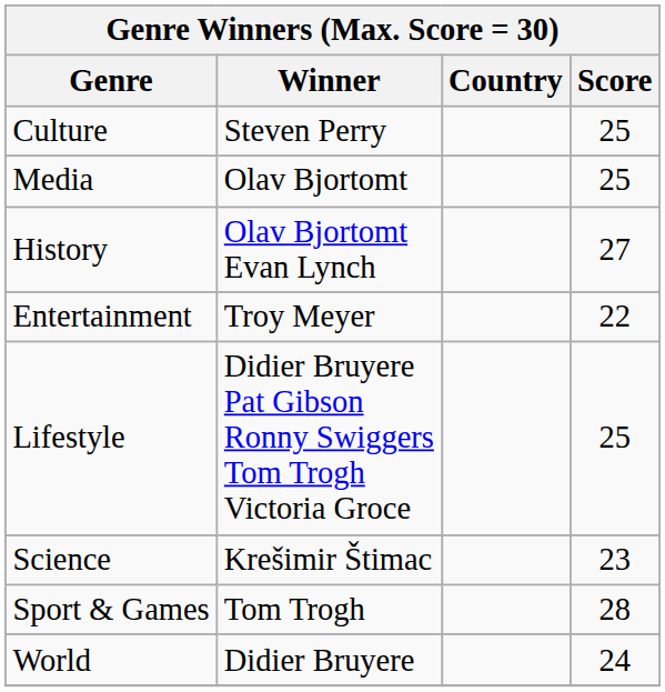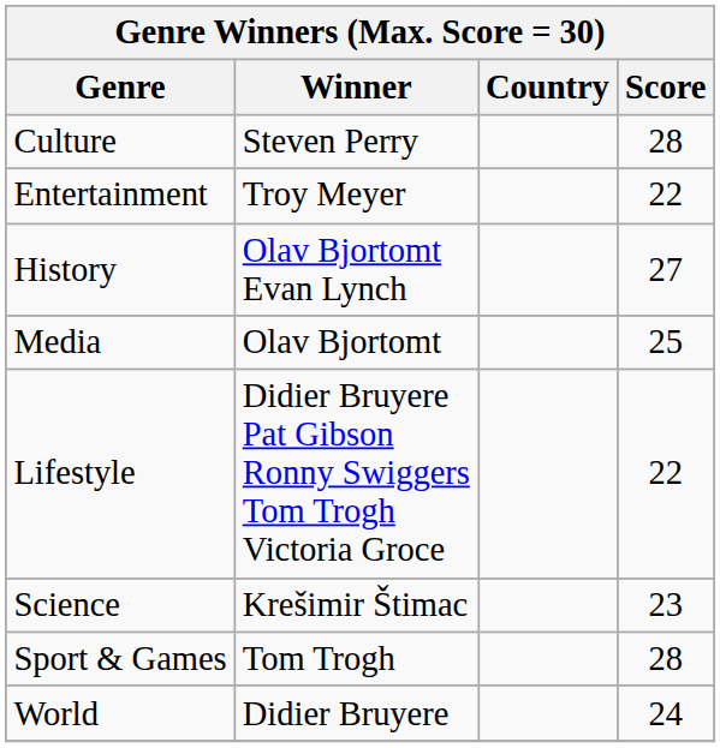Culture | Score: 25 -> 28
rows swapped: Entertainment <-> Media
Lifestyle | Score: 25 -> 22
